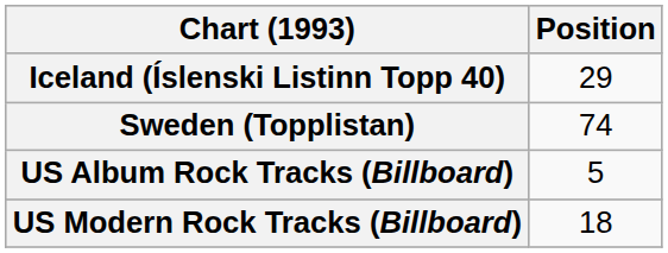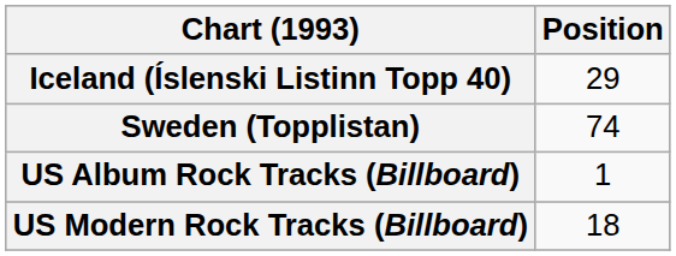US Album Rock Tracks (Billboard) | Position: 5 -> 1
